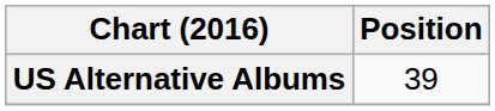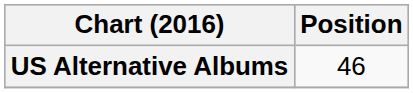US Alternative Albums | Position: 39 -> 46
